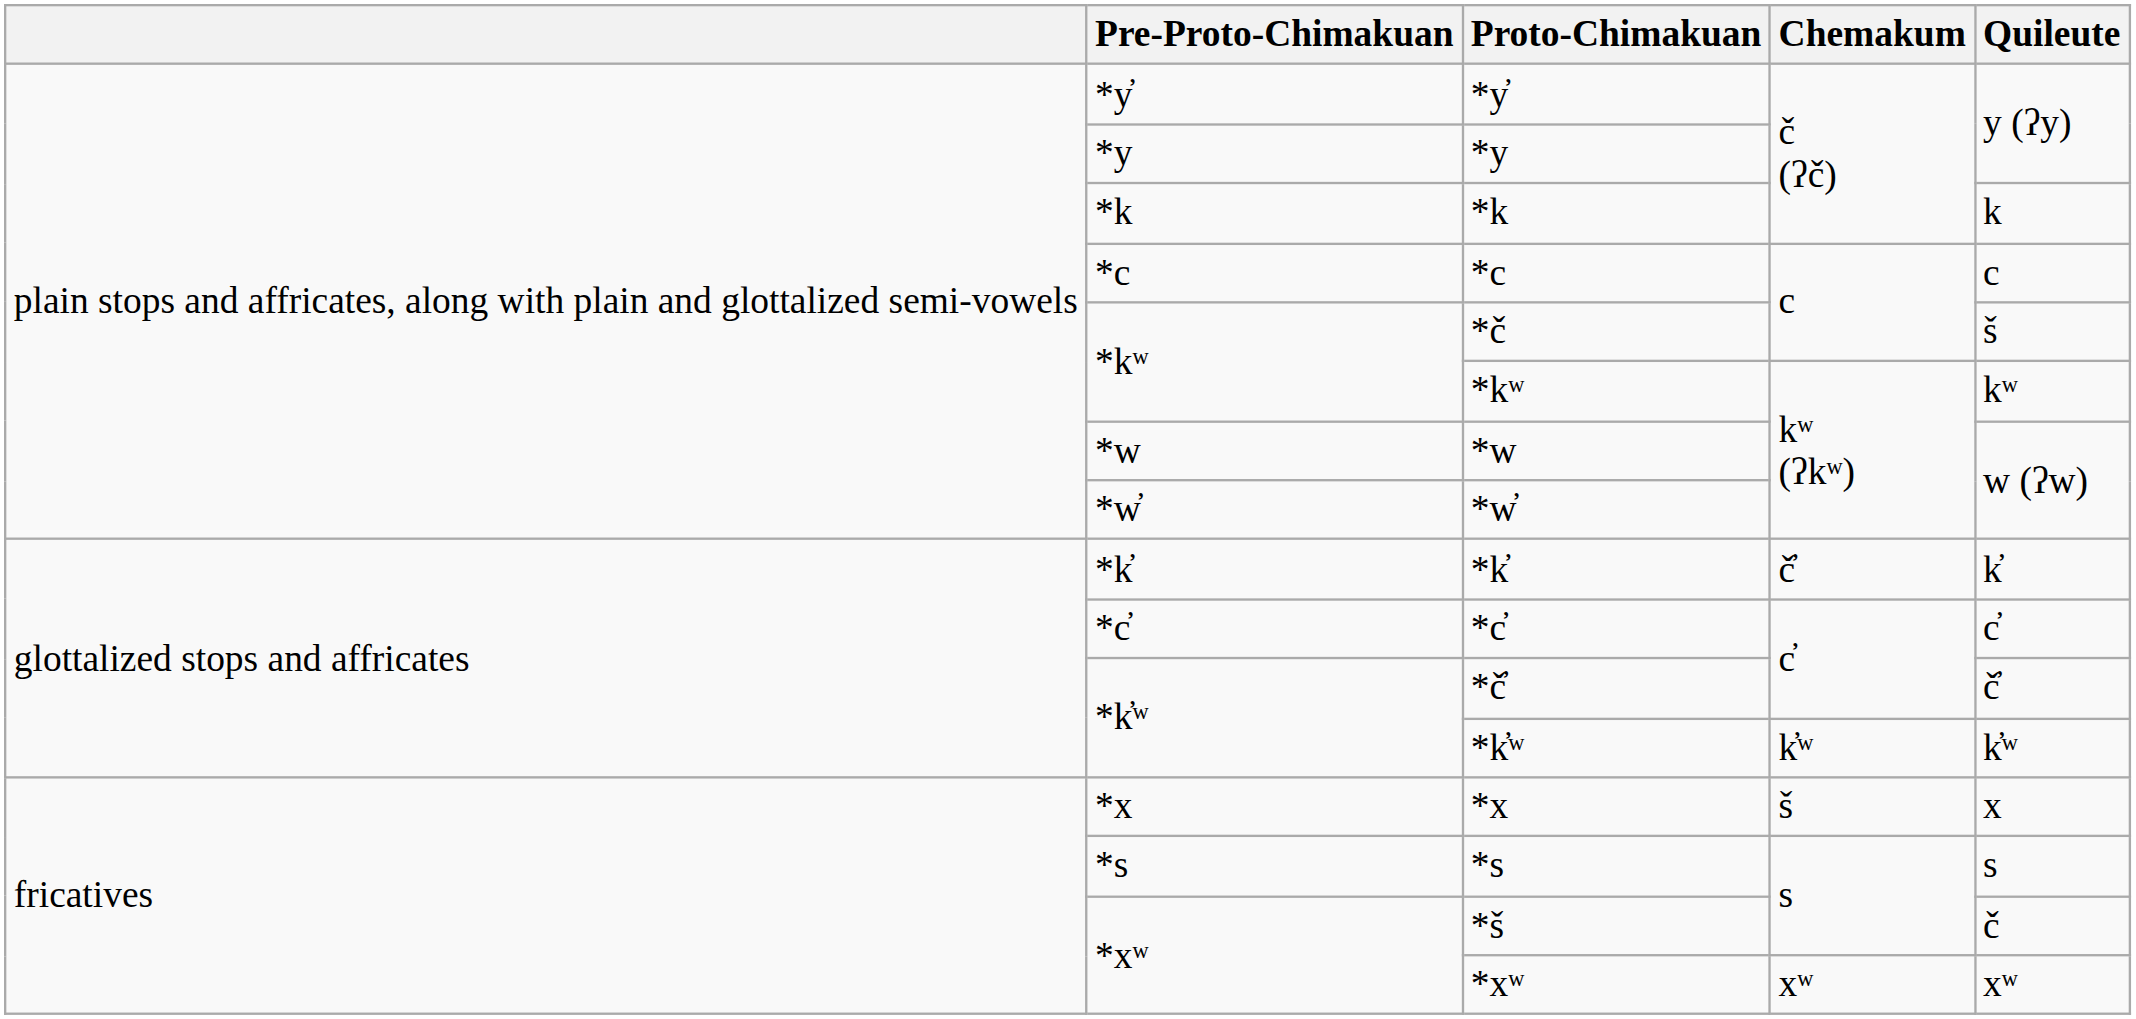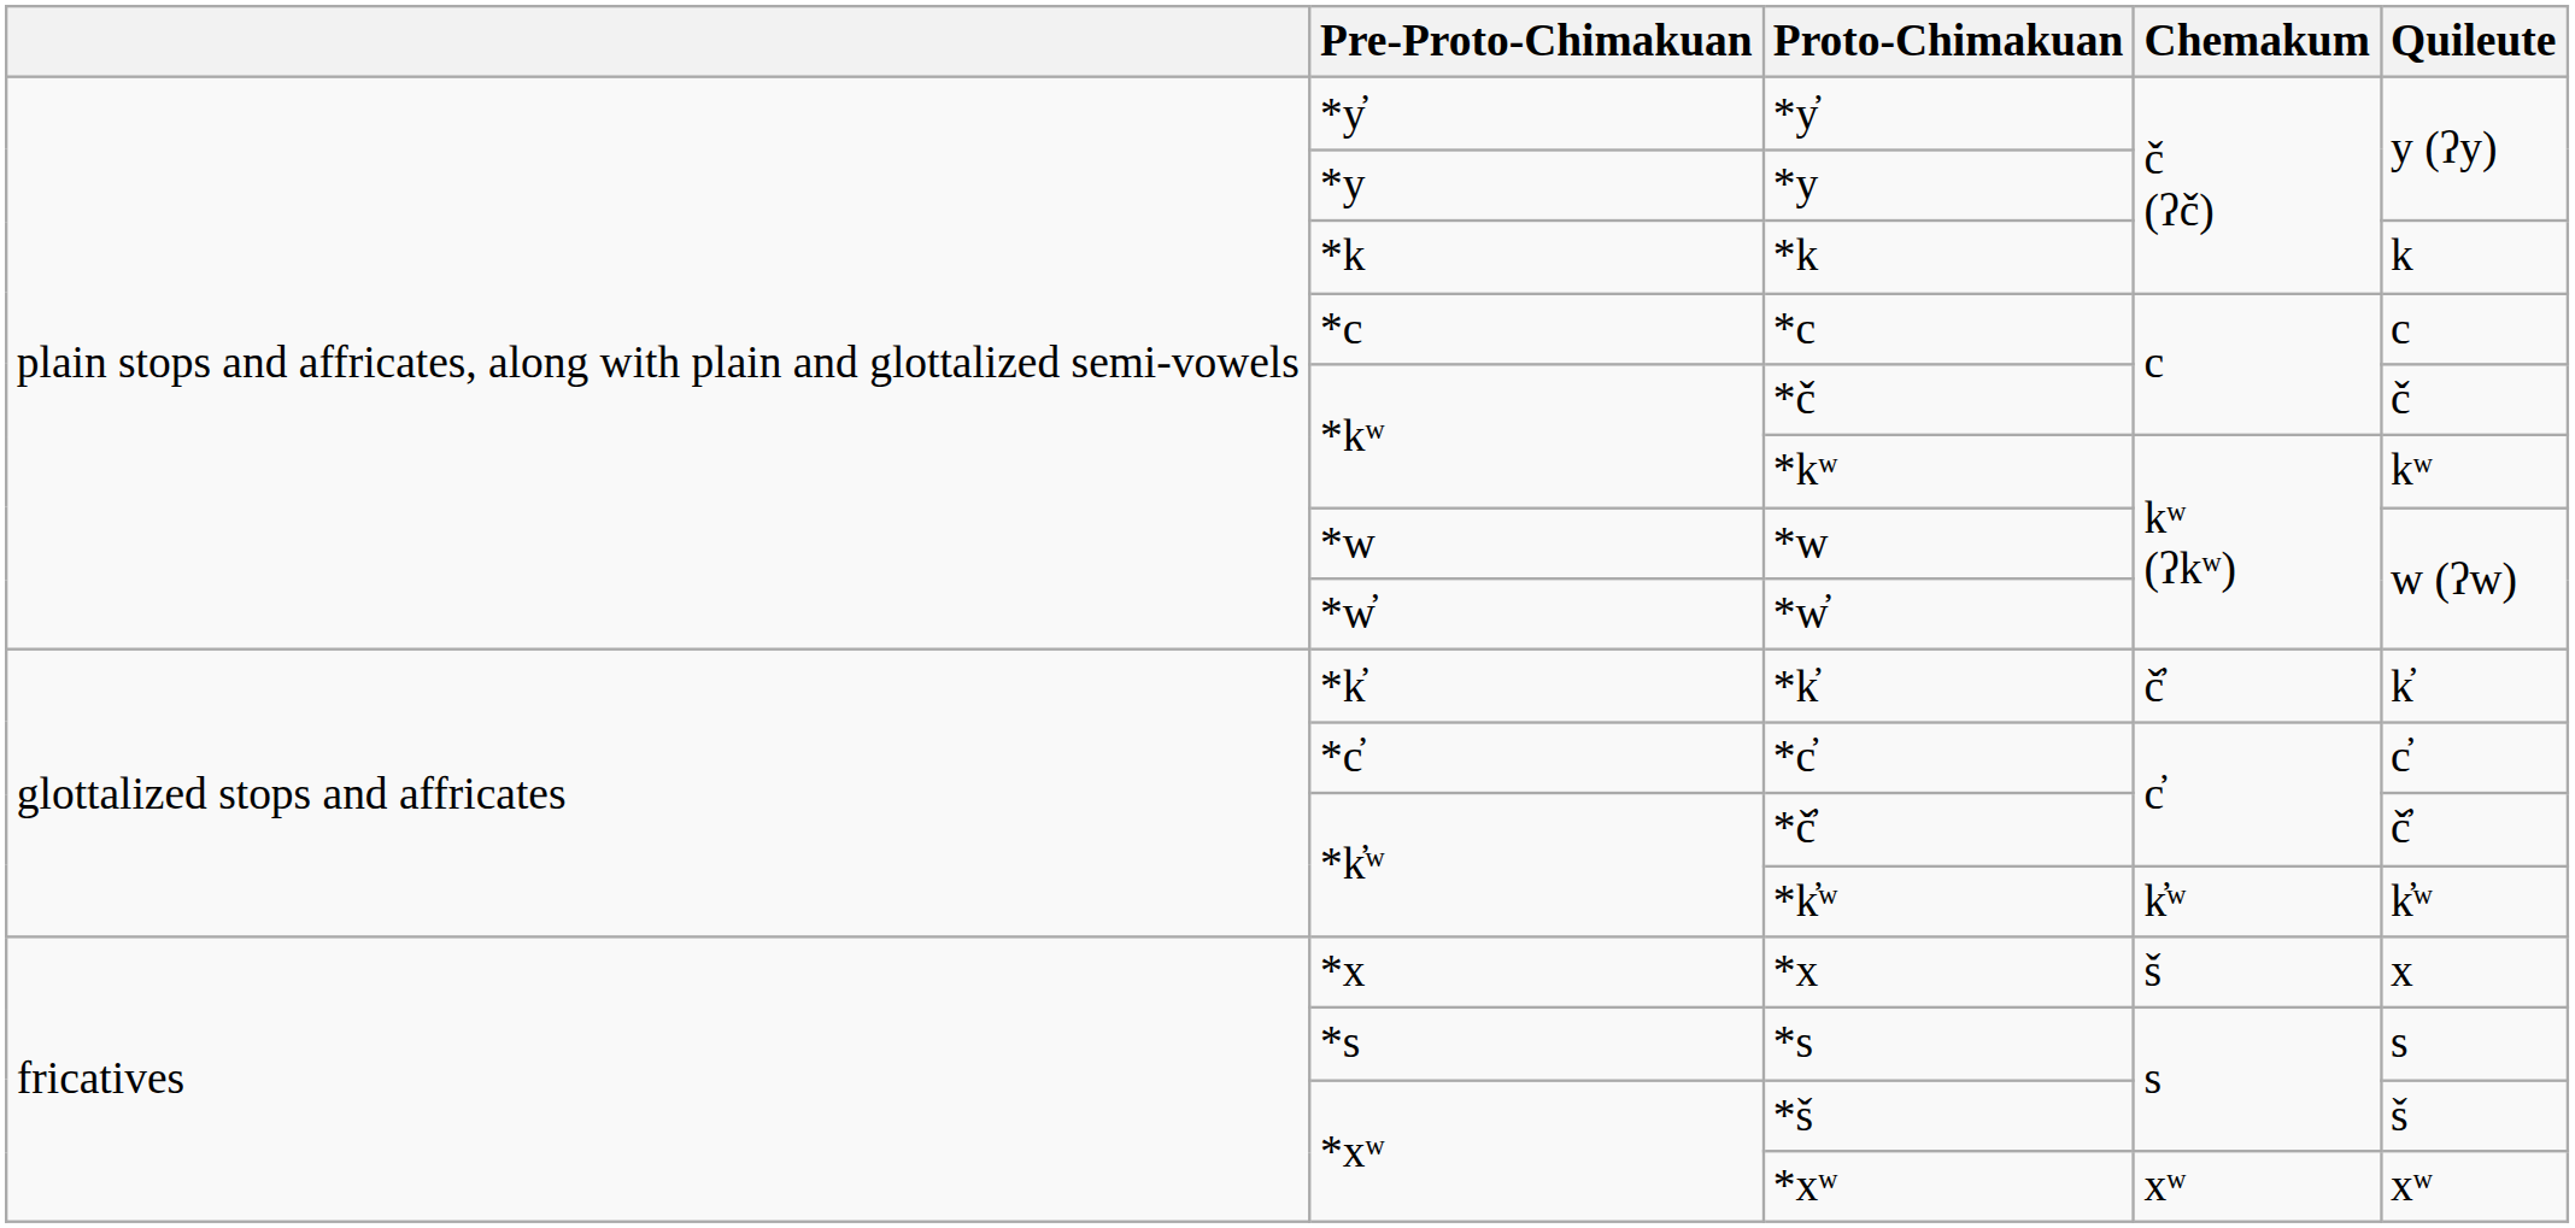*č | Quileute: š -> č
*š | Quileute: č -> š
